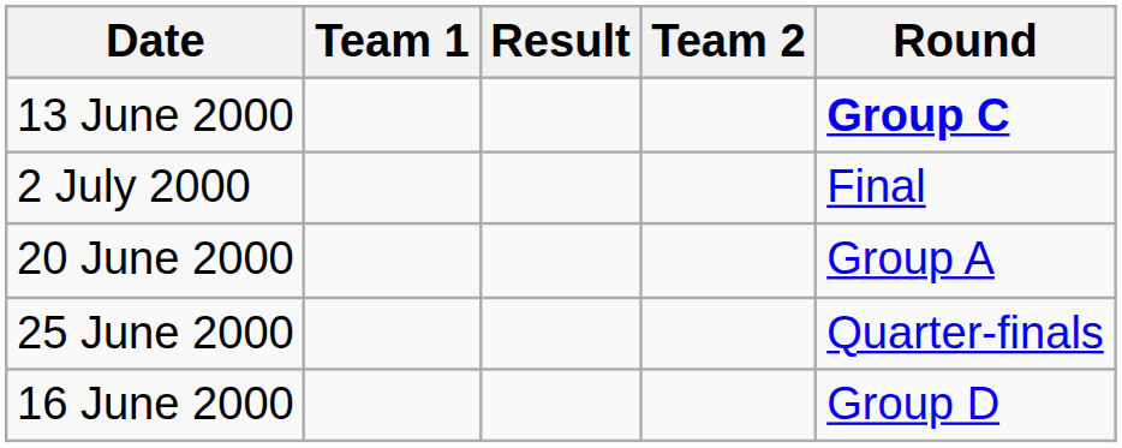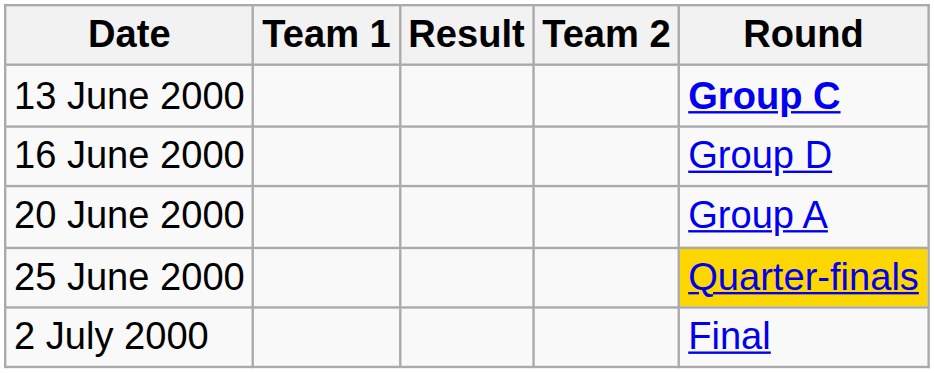rows swapped: 16 June 2000 <-> 2 July 2000
25 June 2000 | Round: no background -> gold background
